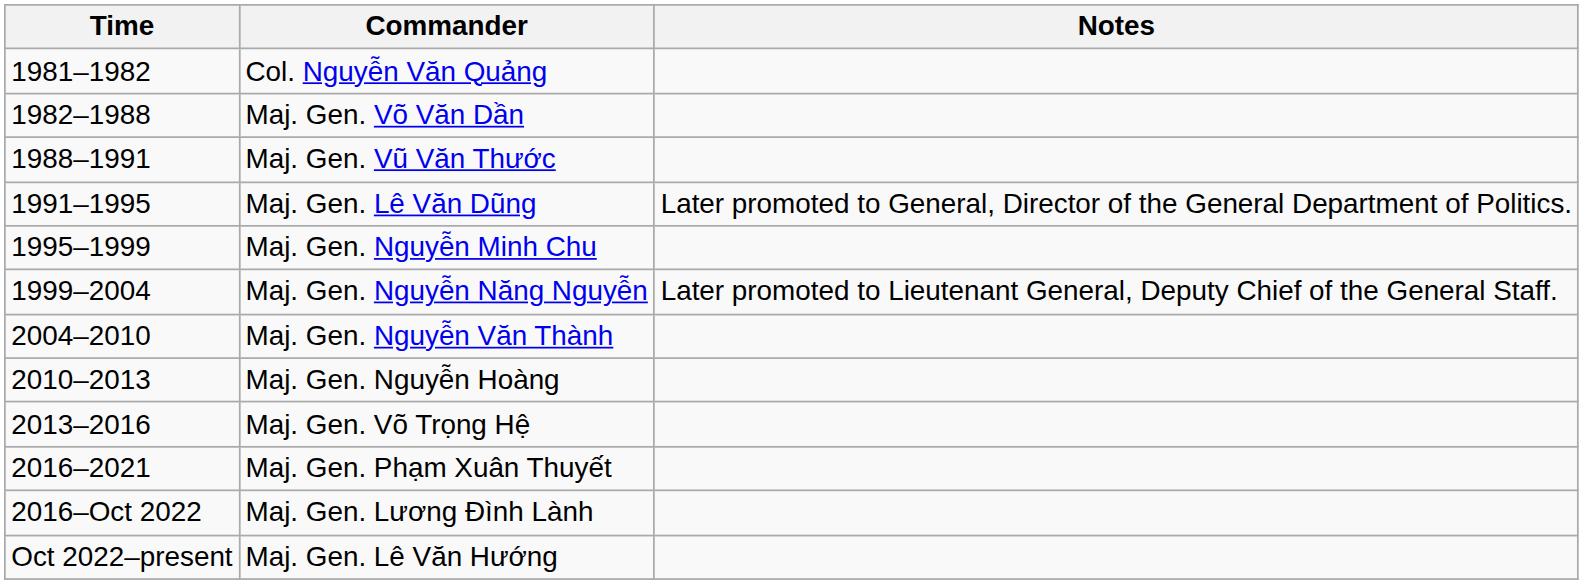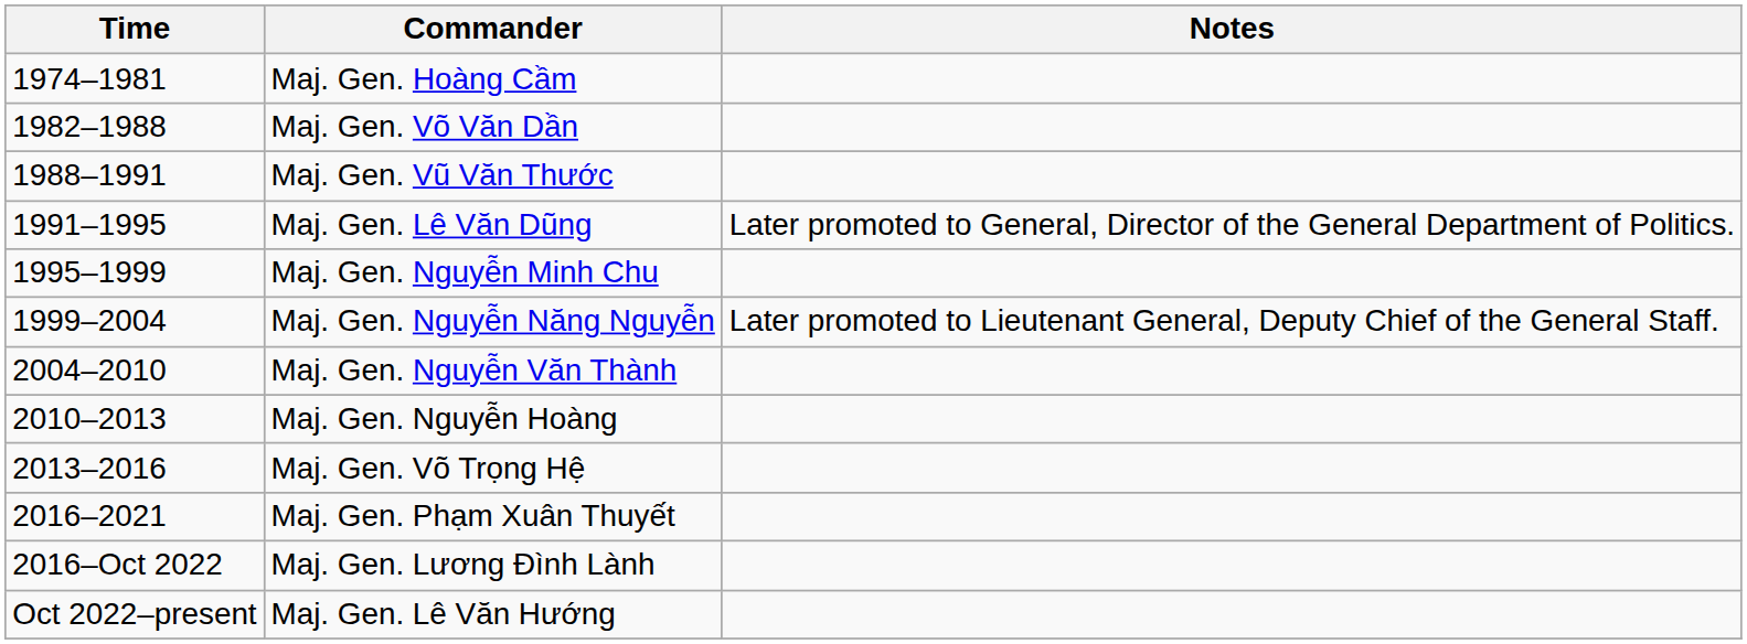+ row: 1974–1981 | Maj. Gen. Hoàng Cầm
- row: 1981–1982 | Col. Nguyễn Văn Quảng
